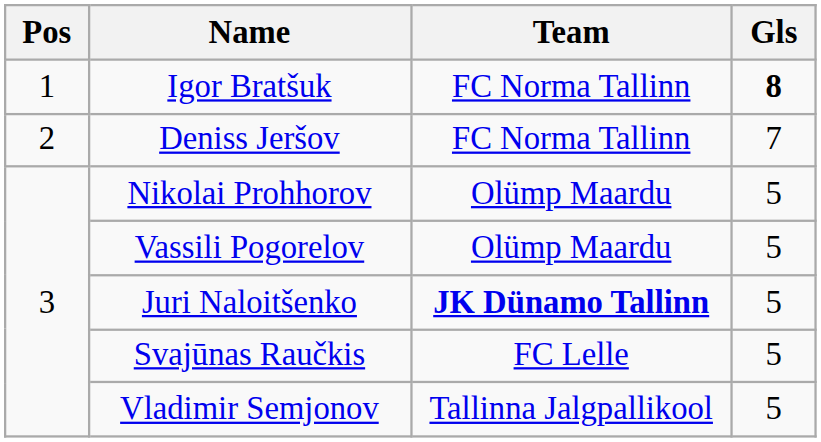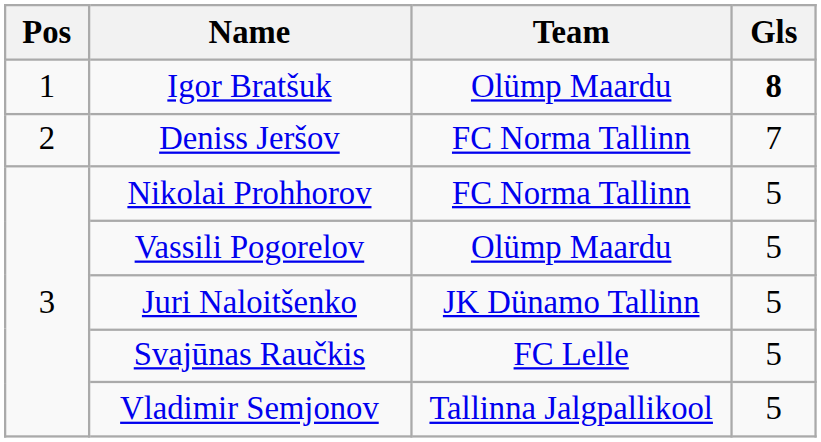Igor Bratšuk | Team: FC Norma Tallinn -> Olümp Maardu
Nikolai Prohhorov | Team: Olümp Maardu -> FC Norma Tallinn
Juri Naloitšenko | Team: bold -> normal
